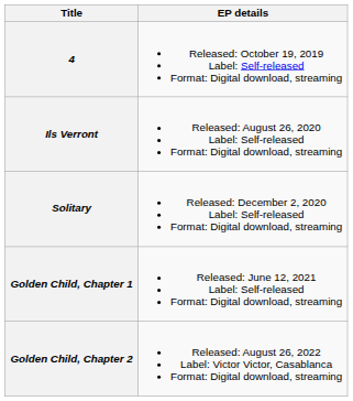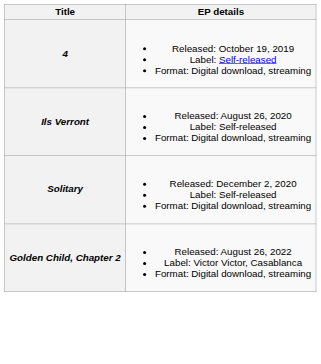- row: Golden Child, Chapter 1 | Released: June 12, 2021 Label: Self-released Format: Digital download, streaming
